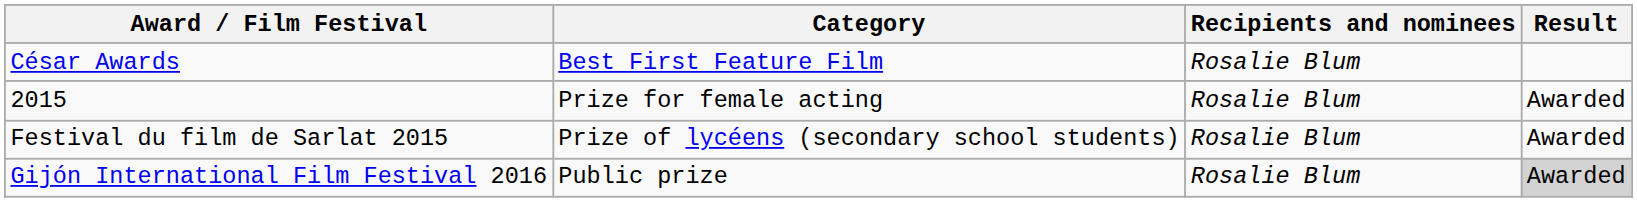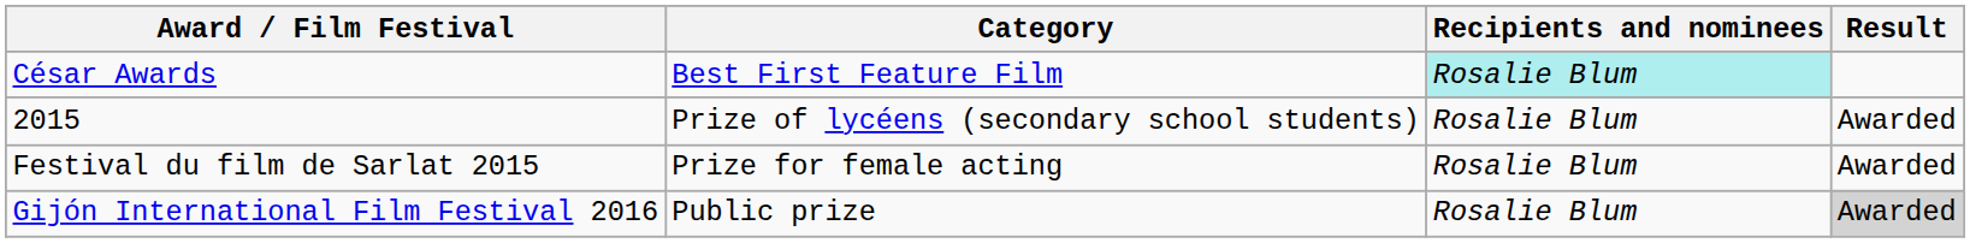César Awards | Recipients and nominees: no background -> paleturquoise background
2015 | Category: Prize for female acting -> Prize of lycéens (secondary school students)
Festival du film de Sarlat 2015 | Category: Prize of lycéens (secondary school students) -> Prize for female acting
